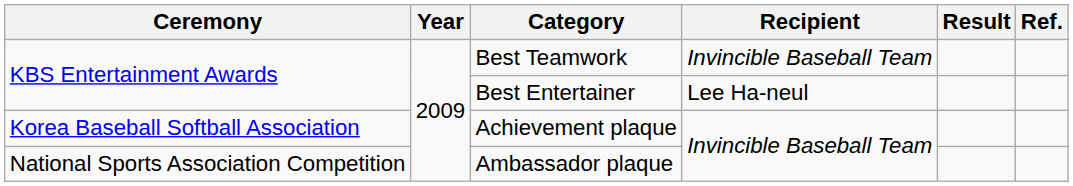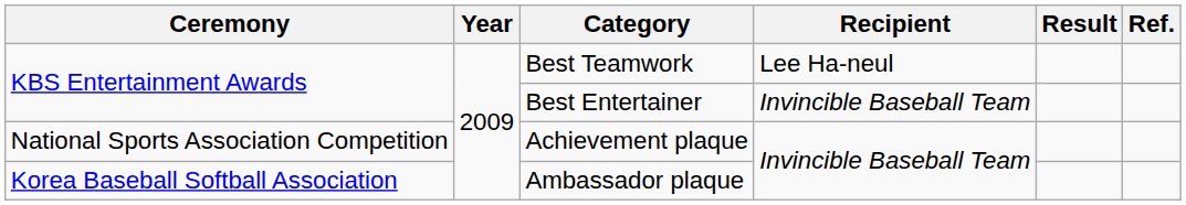Best Teamwork | Recipient: Invincible Baseball Team -> Lee Ha-neul
Best Entertainer | Recipient: Lee Ha-neul -> Invincible Baseball Team
Achievement plaque | Ceremony: Korea Baseball Softball Association -> National Sports Association Competition
Ambassador plaque | Ceremony: National Sports Association Competition -> Korea Baseball Softball Association
